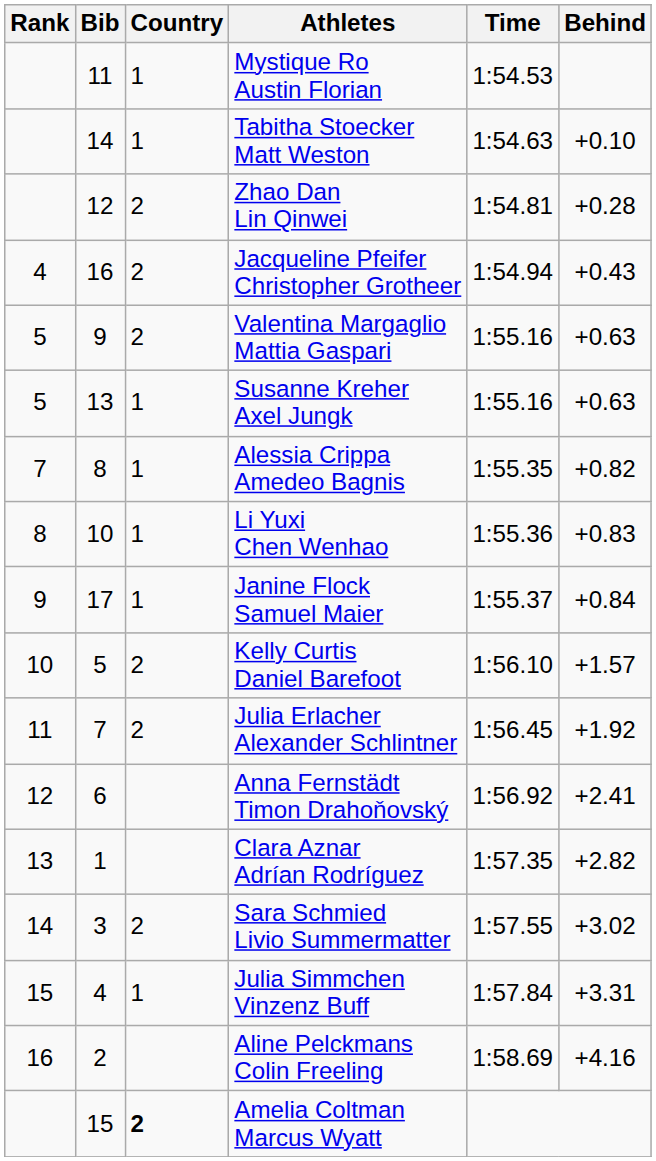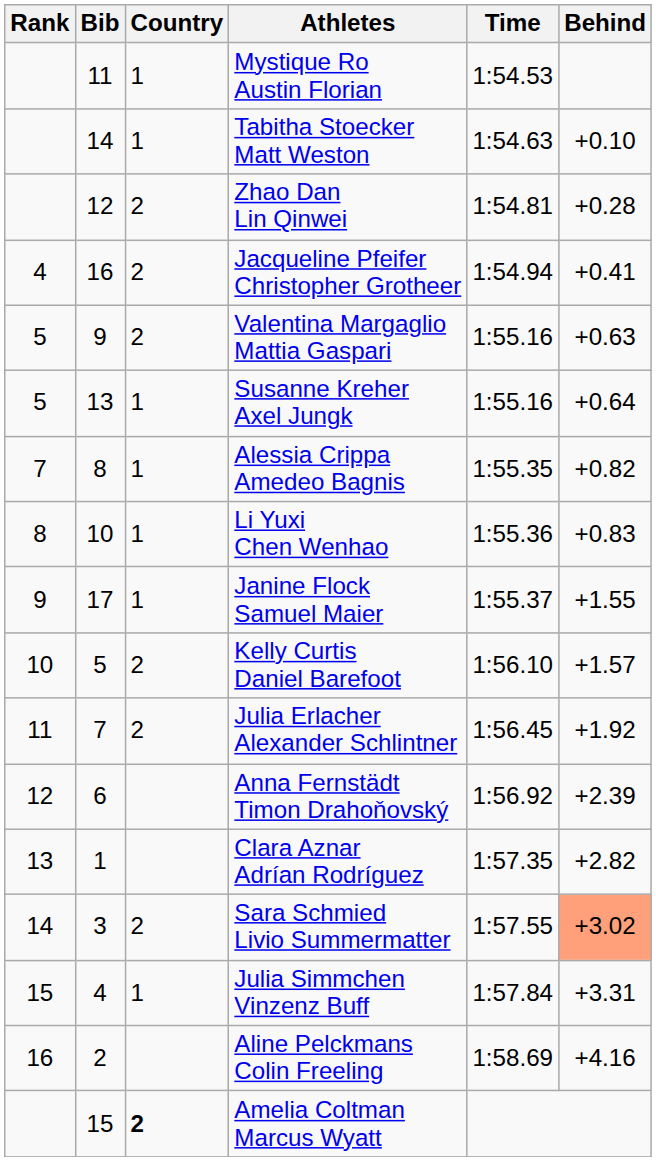Jacqueline Pfeifer Christopher Grotheer | Behind: +0.43 -> +0.41
Susanne Kreher Axel Jungk | Behind: +0.63 -> +0.64
Janine Flock Samuel Maier | Behind: +0.84 -> +1.55
Anna Fernstädt Timon Drahoňovský | Behind: +2.41 -> +2.39
Sara Schmied Livio Summermatter | Behind: no background -> lightsalmon background
